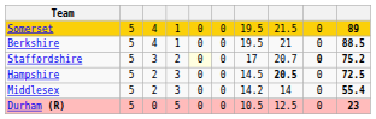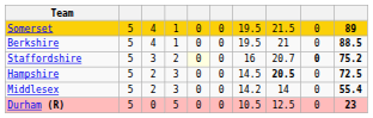Staffordshire | column 7: 17 -> 16
